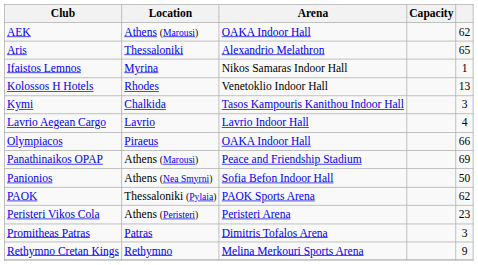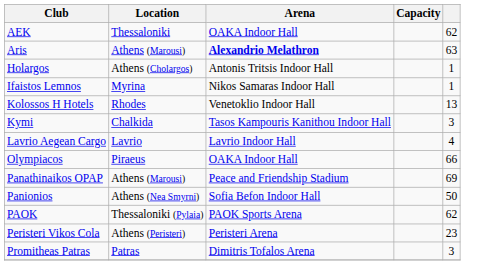AEK | Location: Athens (Marousi) -> Thessaloniki
Aris | Location: Thessaloniki -> Athens (Marousi)
Aris | Arena: normal -> bold
Aris | column 5: 65 -> 63
+ row: Holargos | Athens (Cholargos) | Antonis Tritsis Indoor Hall | 1
- row: Rethymno Cretan Kings | Rethymno | Melina Merkouri Sports Arena | 9
